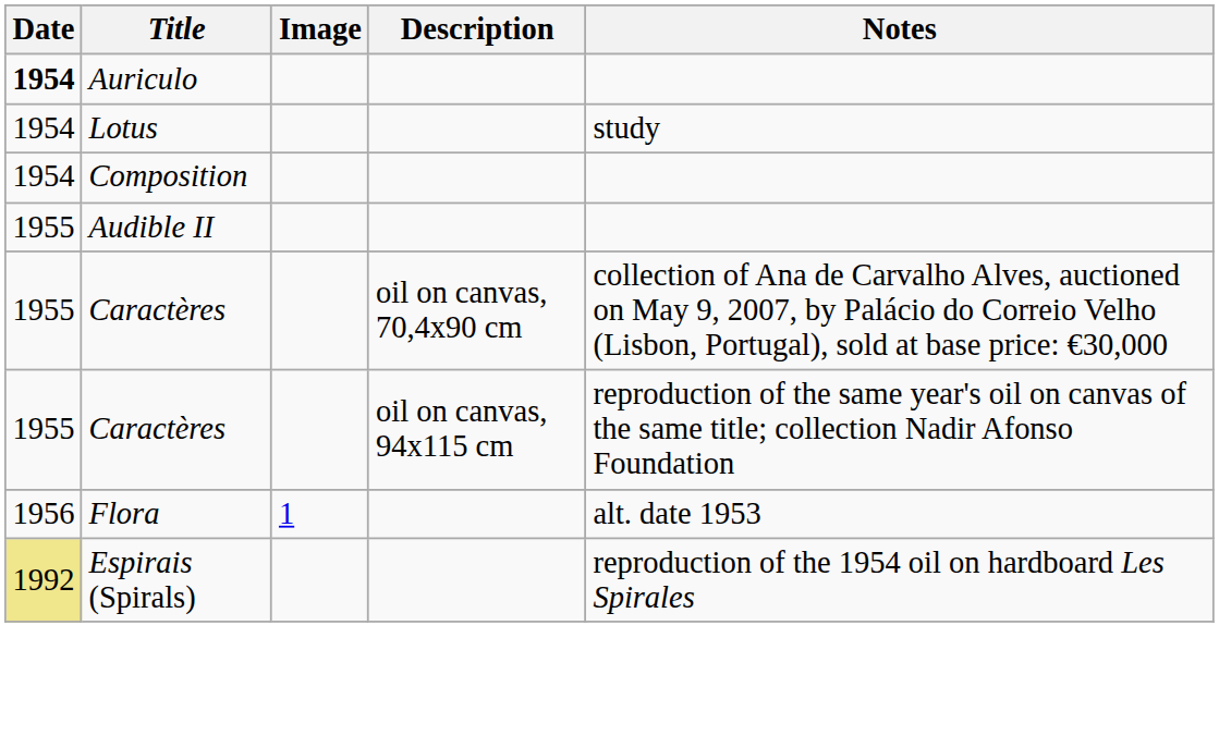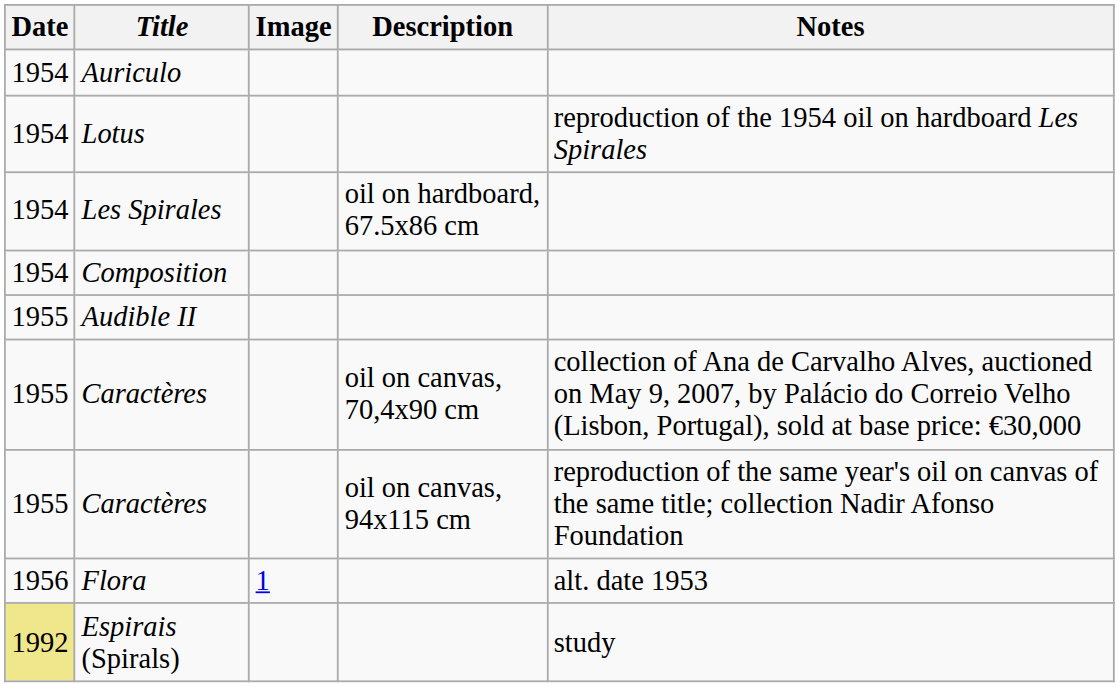Auriculo | Date: bold -> normal
Lotus | Notes: study -> reproduction of the 1954 oil on hardboard Les Spirales
+ row: 1954 | Les Spirales | oil on hardboard, 67.5x86 cm
Espirais (Spirals) | Notes: reproduction of the 1954 oil on hardboard Les Spirales -> study
